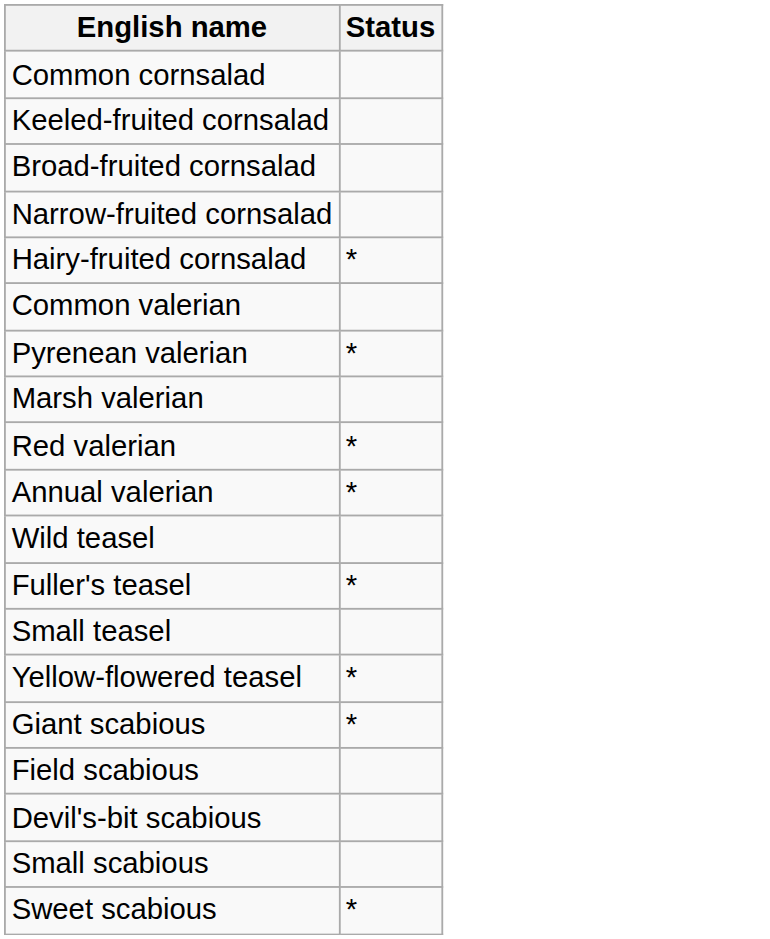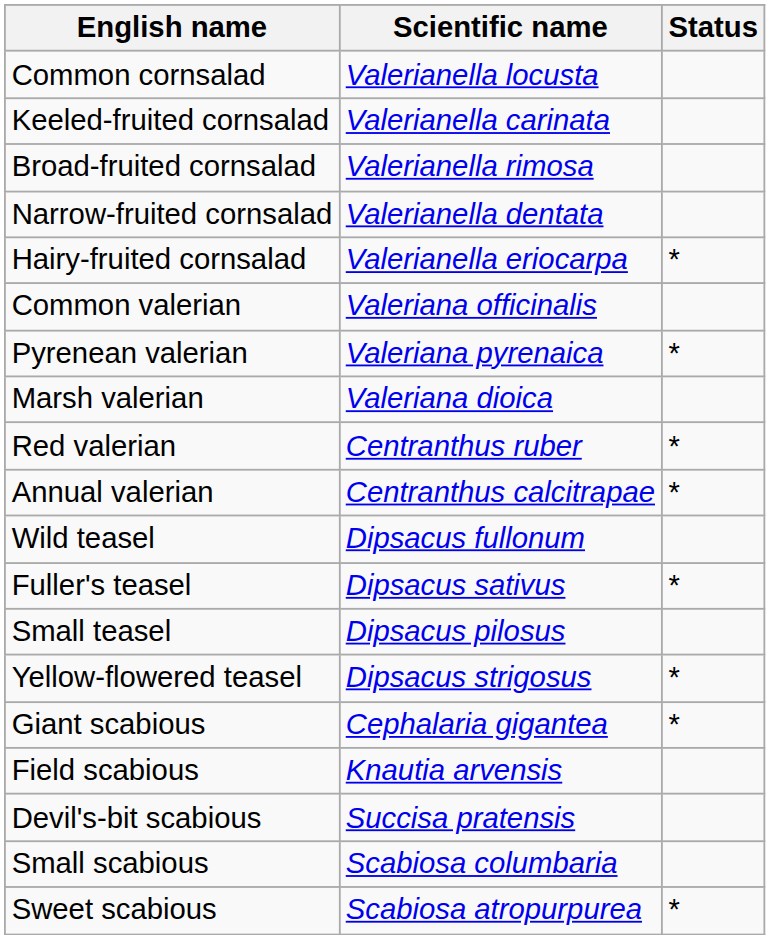+ column: Scientific name | Valerianella locusta | Valerianella carinata | Valerianella rimosa | Valerianella dentata | Valerianella eriocarpa | Valeriana officinalis | Valeriana pyrenaica | Valeriana dioica | Centranthus ruber | Centranthus calcitrapae | Dipsacus fullonum | Dipsacus sativus | Dipsacus pilosus | Dipsacus strigosus | Cephalaria gigantea | Knautia arvensis | Succisa pratensis | Scabiosa columbaria | Scabiosa atropurpurea
